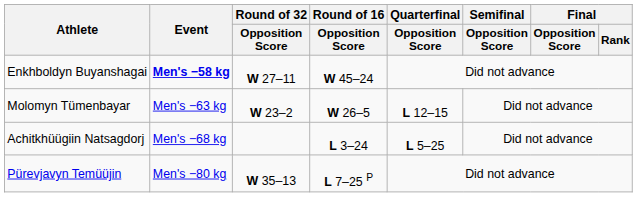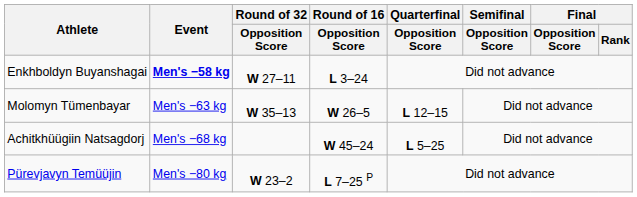Enkhboldyn Buyanshagai | Round of 16 / Opposition Score: W 45–24 -> L 3–24
Molomyn Tümenbayar | Round of 32 / Opposition Score: W 23–2 -> W 35–13
Achitkhüügiin Natsagdorj | Round of 16 / Opposition Score: L 3–24 -> W 45–24
Pürevjavyn Temüüjin | Round of 32 / Opposition Score: W 35–13 -> W 23–2
